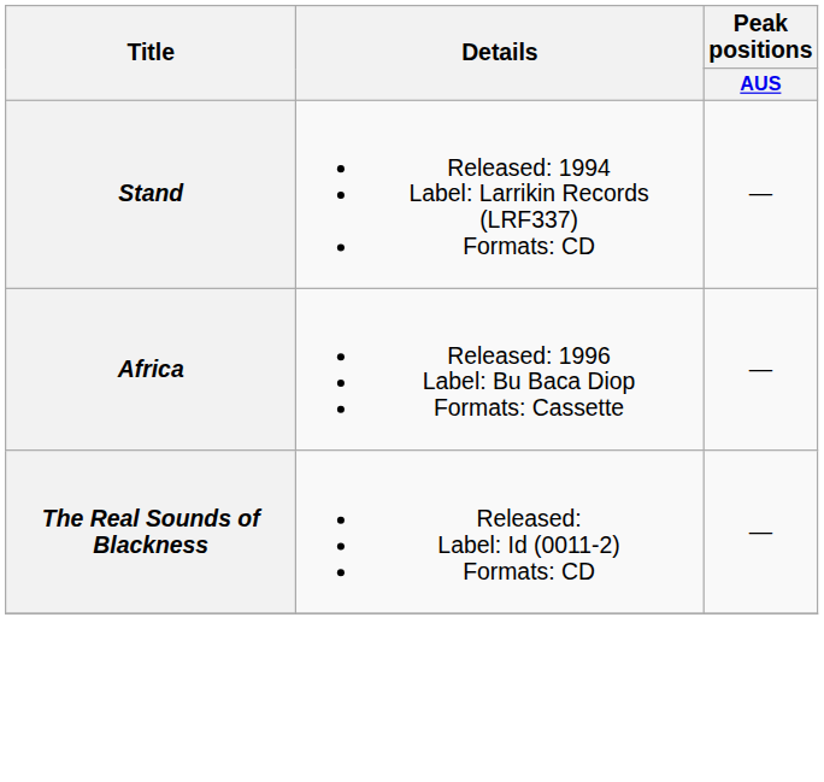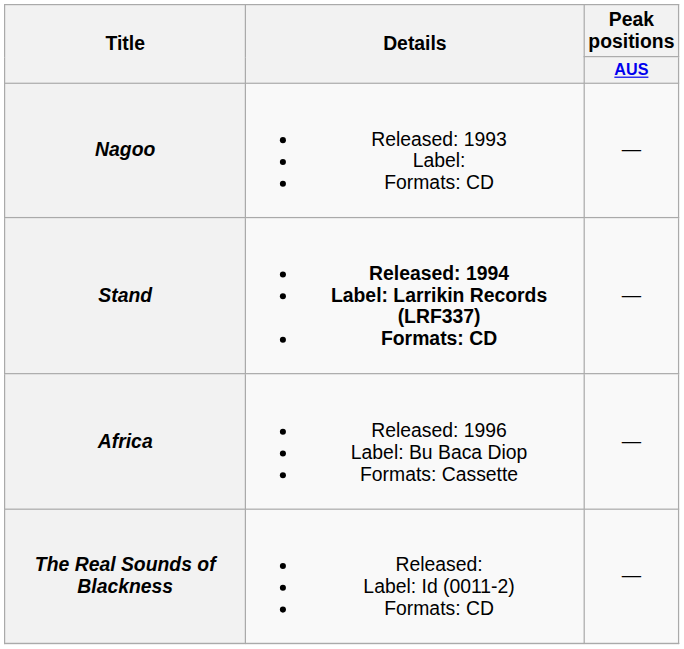+ row: Nagoo | Released: 1993 Label: Formats: CD | —
Stand | Details: normal -> bold
